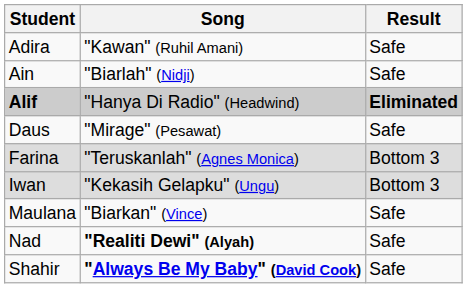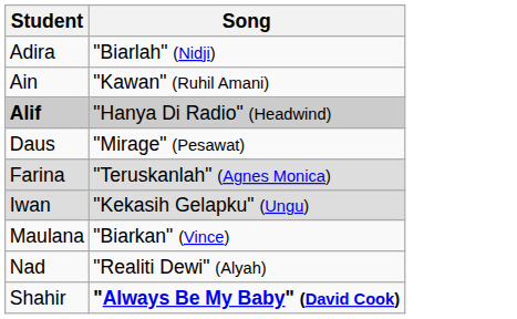- column: Result | Safe | Safe | Eliminated | Safe | Bottom 3 | Bottom 3 | Safe | Safe | Safe
Adira | Song: "Kawan" (Ruhil Amani) -> "Biarlah" (Nidji)
Ain | Song: "Biarlah" (Nidji) -> "Kawan" (Ruhil Amani)
Nad | Song: bold -> normal
